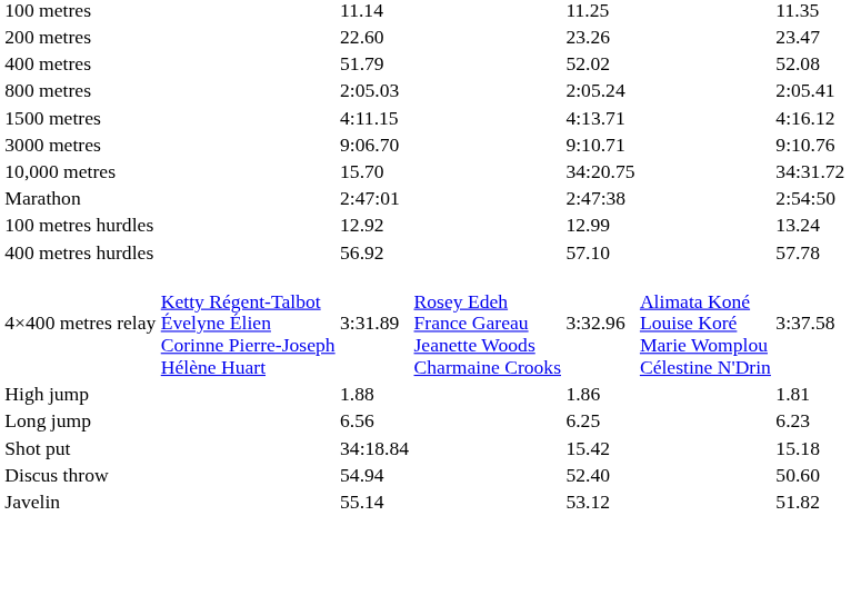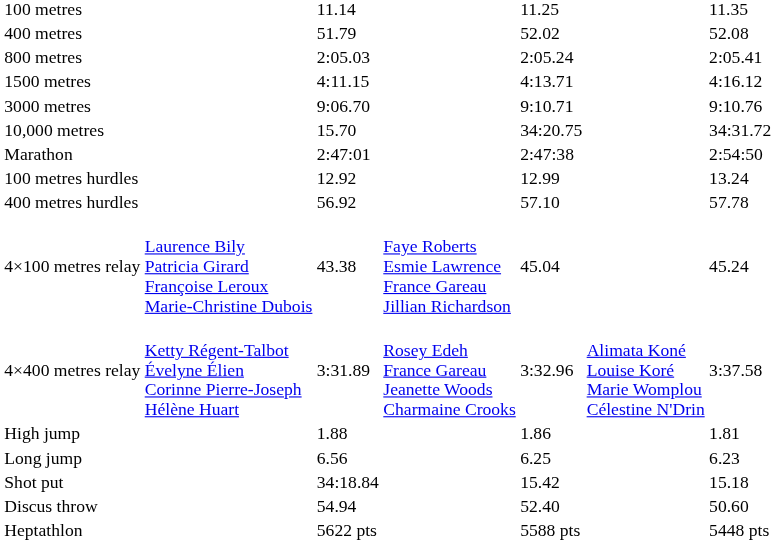- row: 200 metres | 22.60 | 23.26 | 23.47
+ row: 4×100 metres relay | Laurence Bily Patricia Girard Françoise Leroux Marie-Christine Dubois | 43.38 | Faye Roberts Esmie Lawrence France Gareau Jillian Richardson | 45.04 | 45.24
- row: Javelin | 55.14 | 53.12 | 51.82
+ row: Heptathlon | 5622 pts | 5588 pts | 5448 pts
